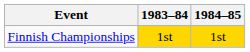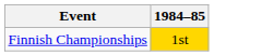- column: 1983–84 | 1st
